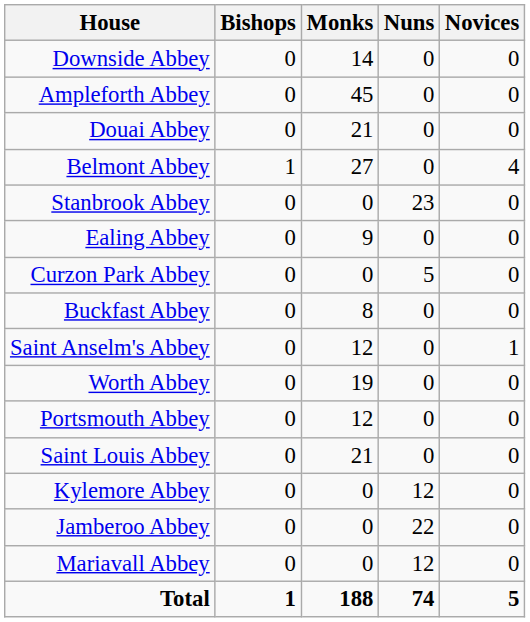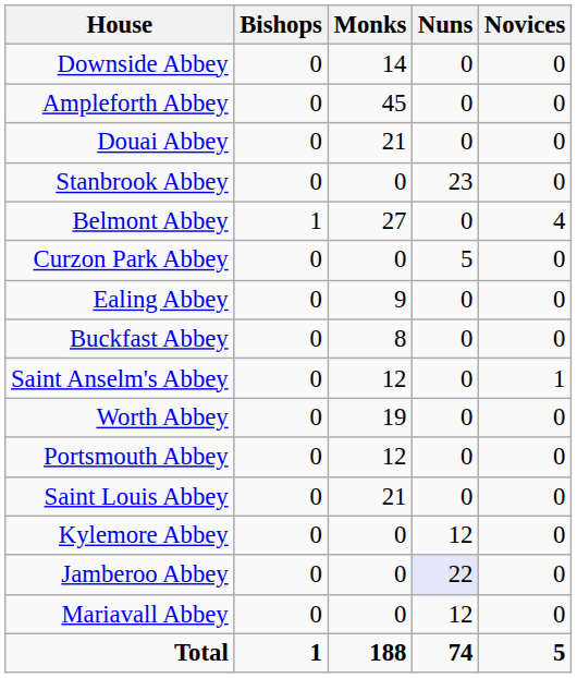rows swapped: Stanbrook Abbey <-> Belmont Abbey
rows swapped: Curzon Park Abbey <-> Ealing Abbey
Jamberoo Abbey | Nuns: no background -> lavender background
